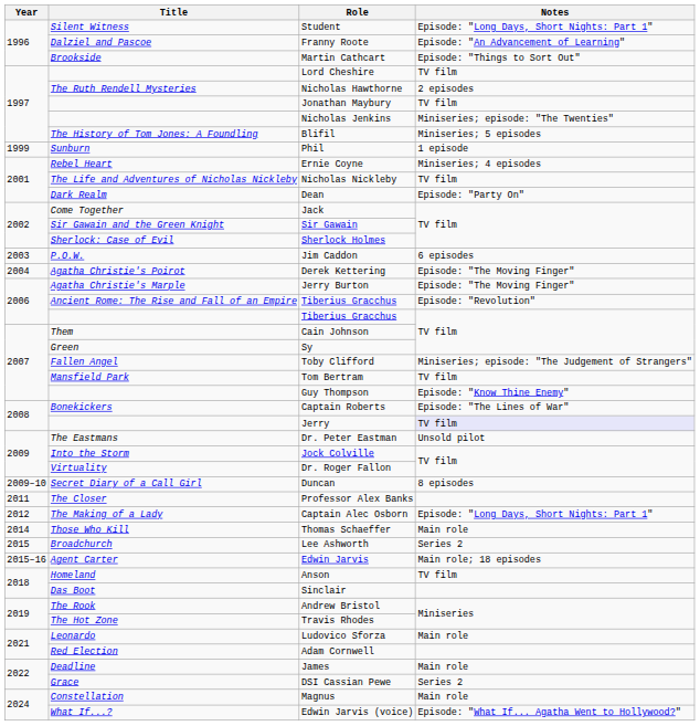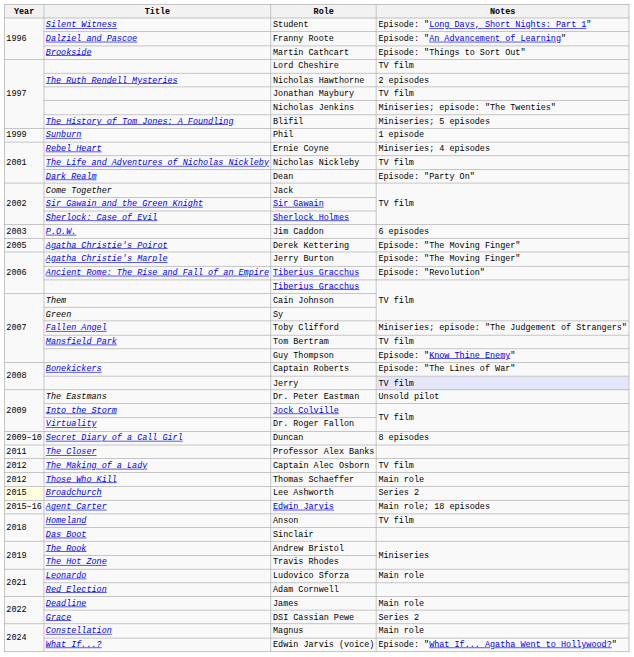Derek Kettering | Year: 2004 -> 2005
Captain Alec Osborn | Notes: Episode: "Long Days, Short Nights: Part 1" -> TV film
Thomas Schaeffer | Year: 2014 -> 2012
Lee Ashworth | Year: no background -> lightyellow background
